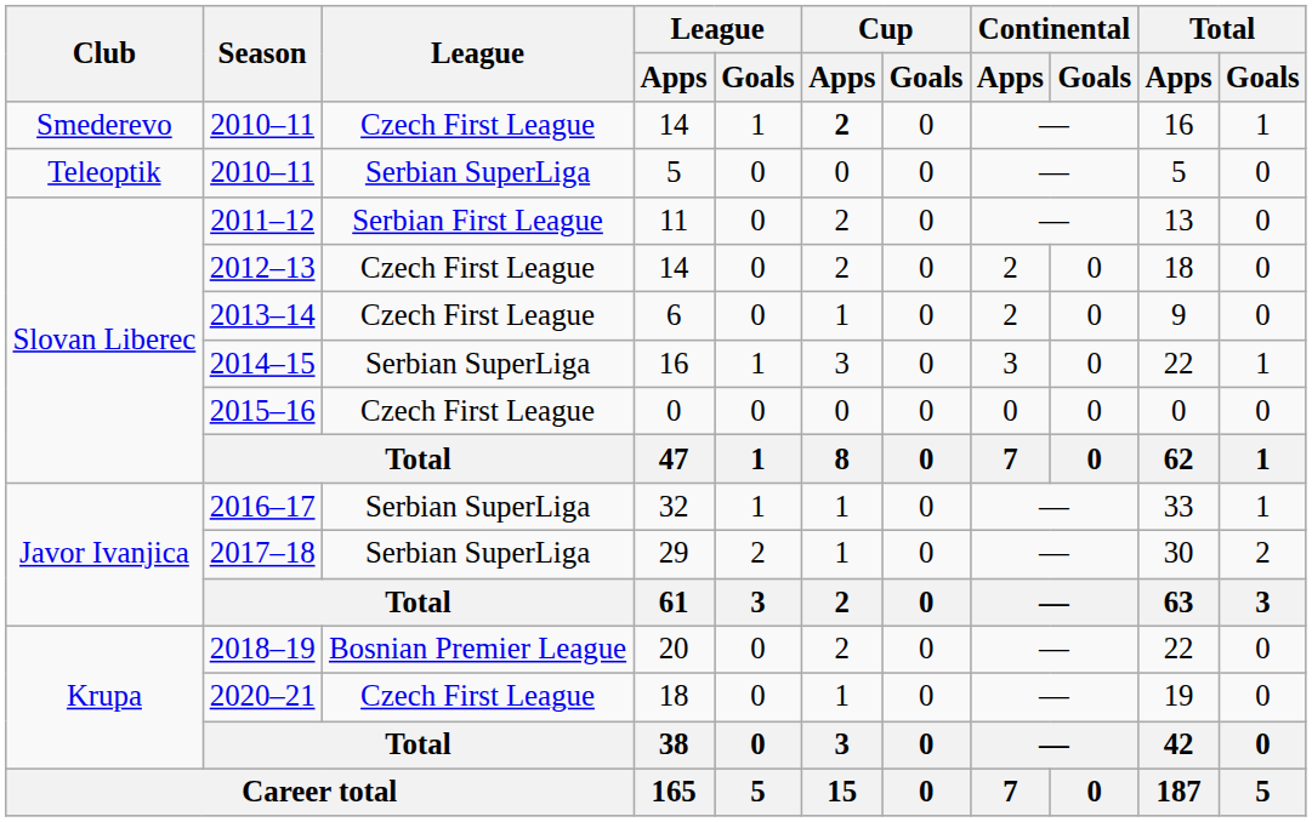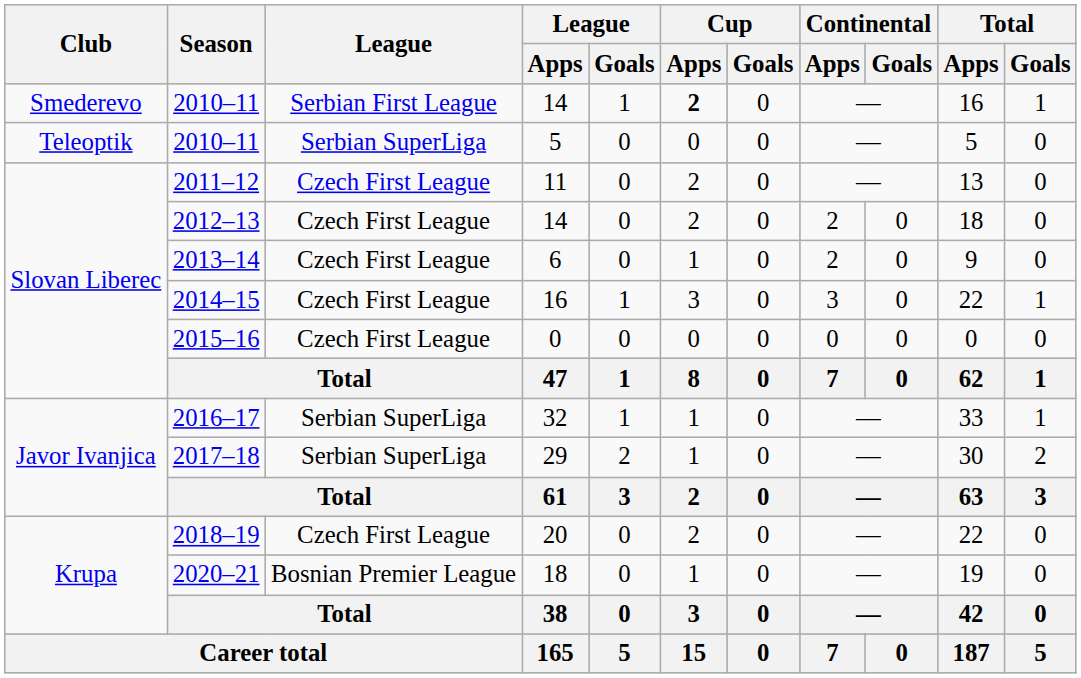2010–11 / 14 | League: Czech First League -> Serbian First League
2011–12 | League: Serbian First League -> Czech First League
2014–15 | League: Serbian SuperLiga -> Czech First League
2018–19 | League: Bosnian Premier League -> Czech First League
2020–21 | League: Czech First League -> Bosnian Premier League
